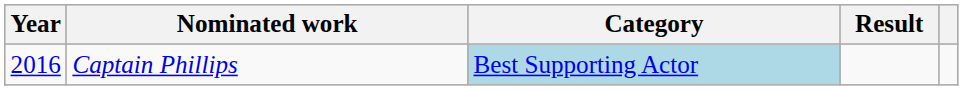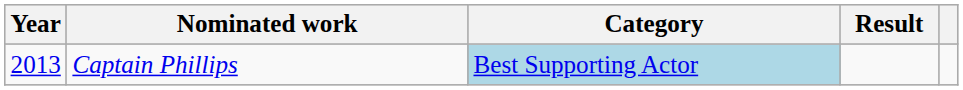Captain Phillips | Year: 2016 -> 2013
